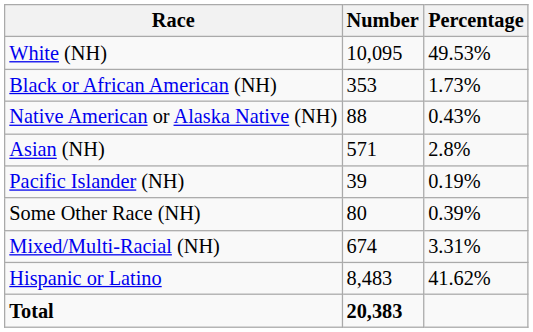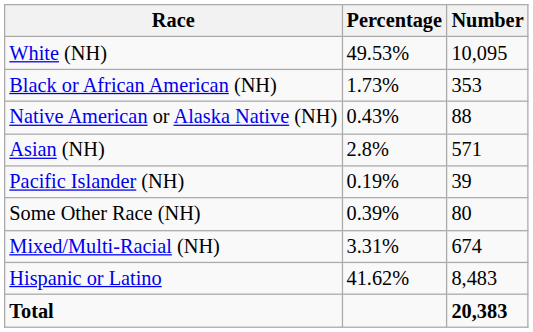columns swapped: Number <-> Percentage
